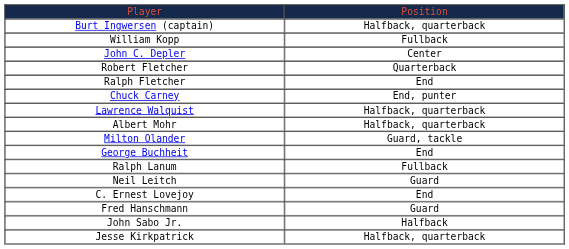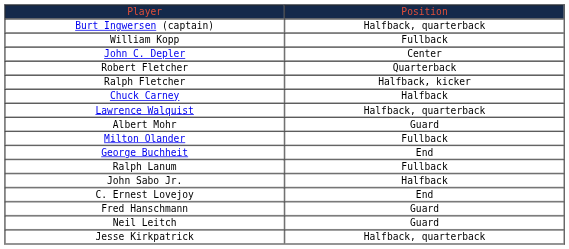Ralph Fletcher | column 2: End -> Halfback, kicker
Chuck Carney | column 2: End, punter -> Halfback
Albert Mohr | column 2: Halfback, quarterback -> Guard
Milton Olander | column 2: Guard, tackle -> Fullback
rows swapped: Neil Leitch <-> John Sabo Jr.
